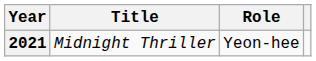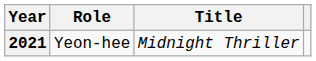columns swapped: Title <-> Role
